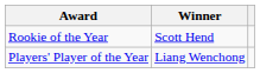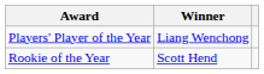rows swapped: Players' Player of the Year <-> Rookie of the Year
